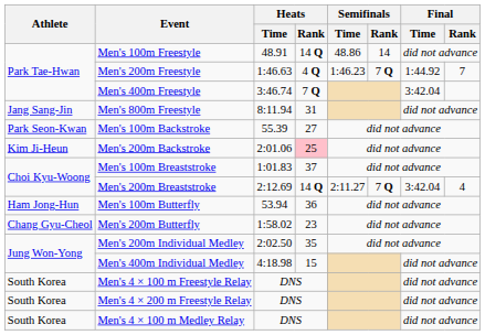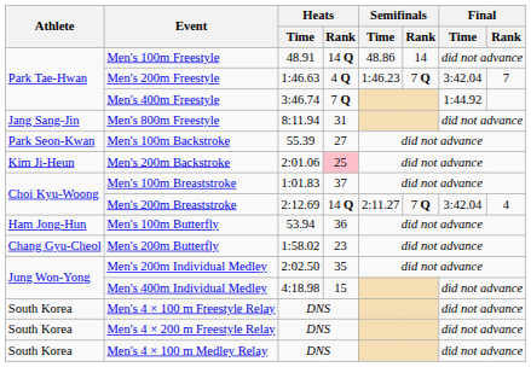Men's 200m Freestyle | Final / Time: 1:44.92 -> 3:42.04
Men's 400m Freestyle | Final / Time: 3:42.04 -> 1:44.92
